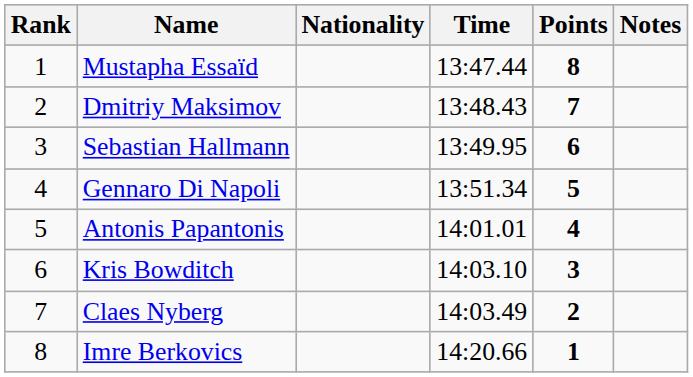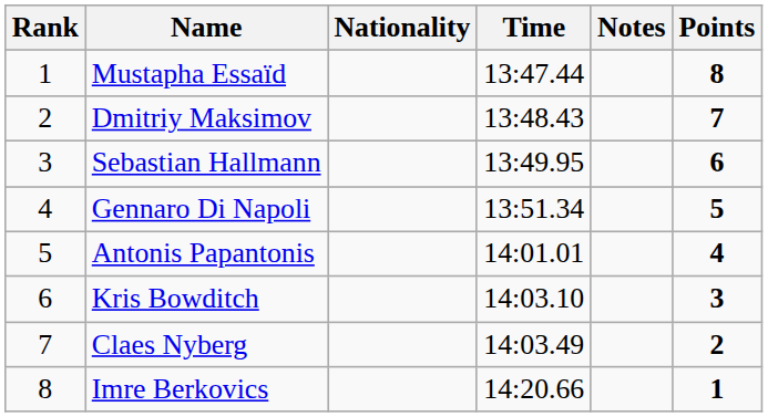columns swapped: Notes <-> Points
